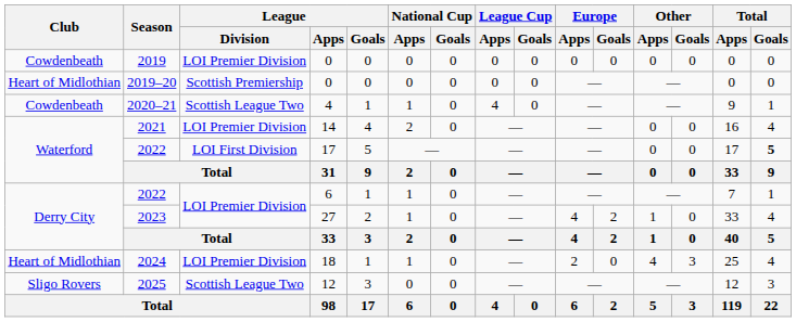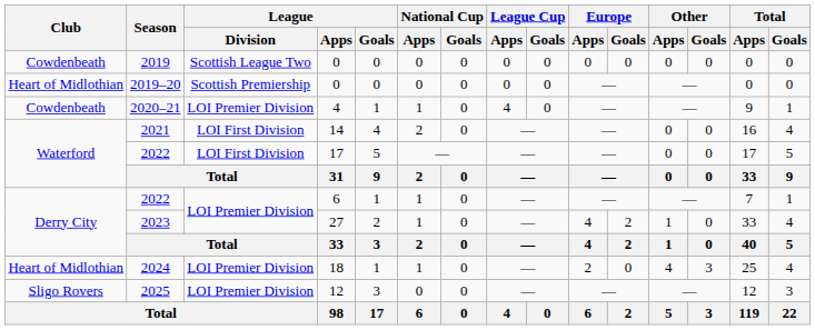2019 | League / Division: LOI Premier Division -> Scottish League Two
2020–21 | League / Division: Scottish League Two -> LOI Premier Division
2021 | League / Division: LOI Premier Division -> LOI First Division
2022 / 17 | Total / Goals: bold -> normal
2025 | League / Division: Scottish League Two -> LOI Premier Division
